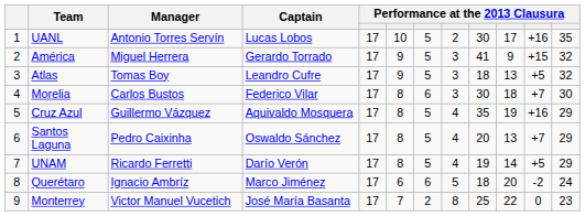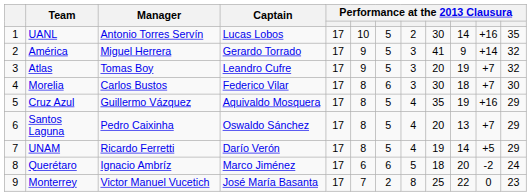UANL | column 10: 17 -> 14
América | column 11: +15 -> +14
Atlas | column 9: 18 -> 20
Atlas | column 10: 13 -> 19
Atlas | column 11: +5 -> +7
